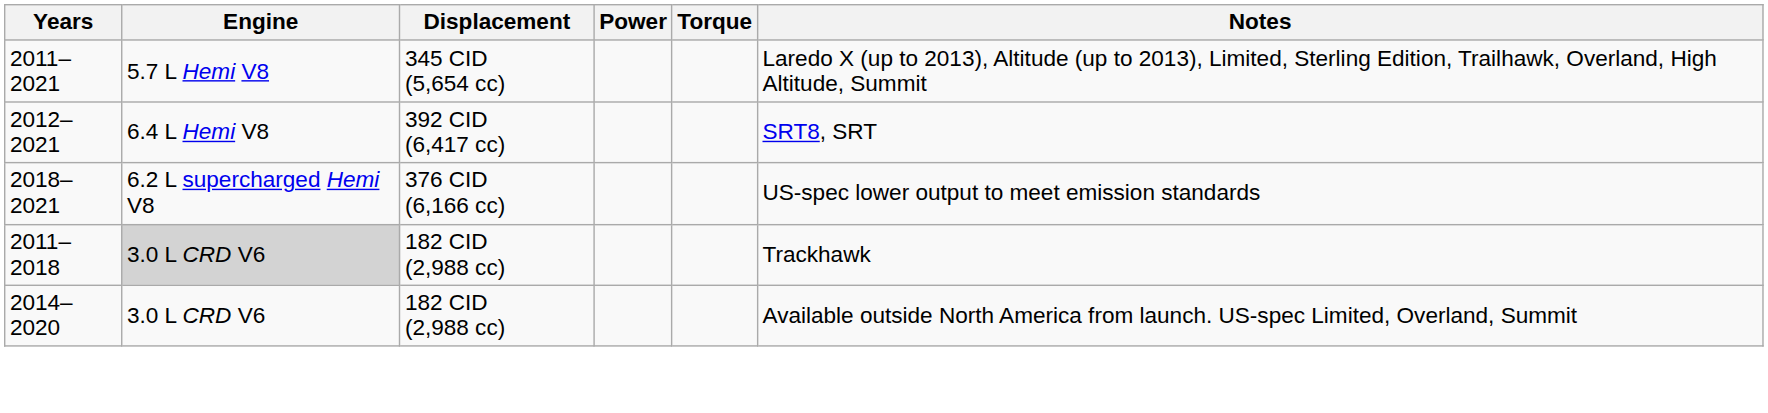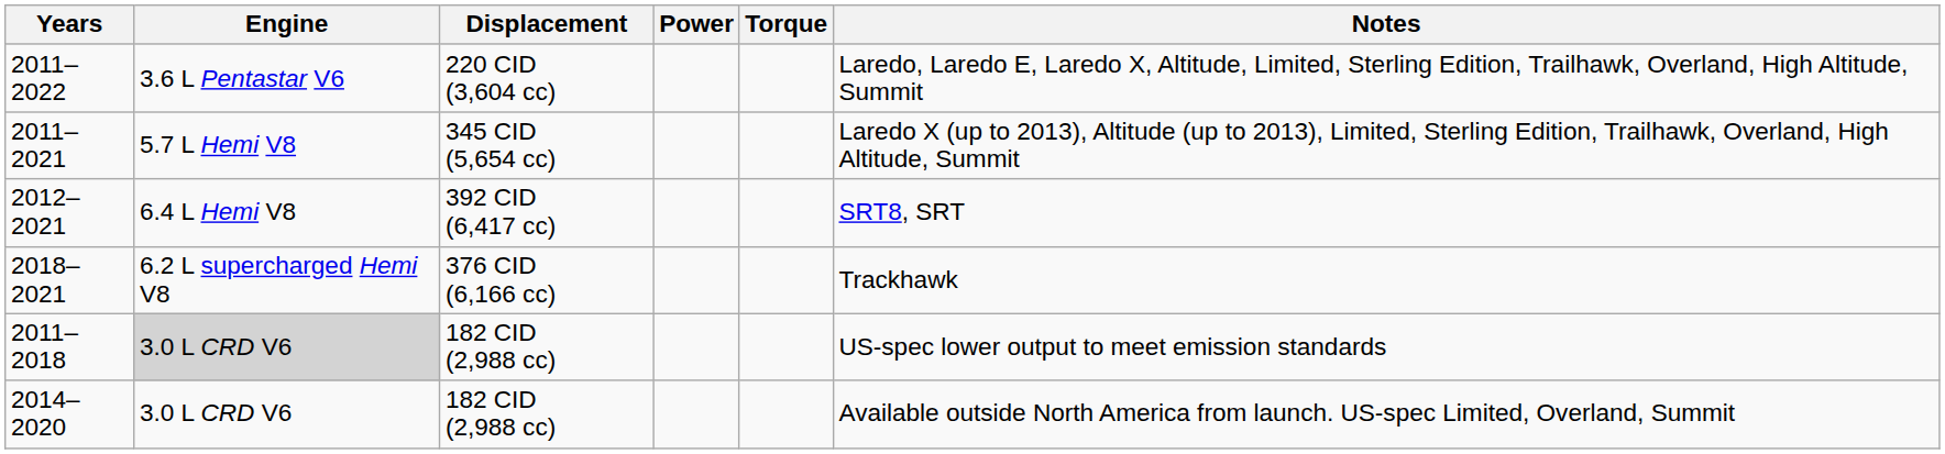+ row: 2011–2022 | 3.6 L Pentastar V6 | 220 CID (3,604 cc) | Laredo, Laredo E, Laredo X, Altitude, Limited, Sterling Edition, Trailhawk, Overland, High Altitude, Summit
2018–2021 | Notes: US-spec lower output to meet emission standards -> Trackhawk
2011–2018 | Notes: Trackhawk -> US-spec lower output to meet emission standards
